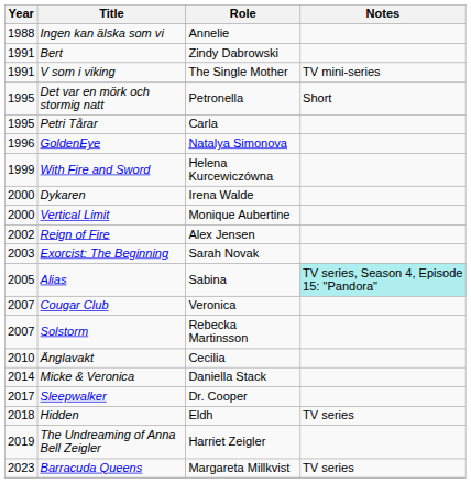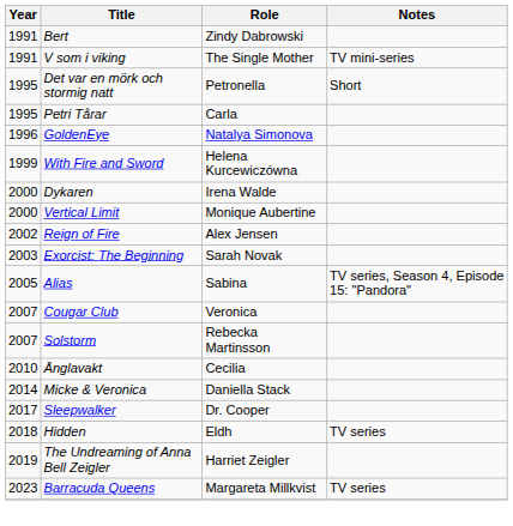- row: 1988 | Ingen kan älska som vi | Annelie
Alias | Notes: paleturquoise background -> no background
